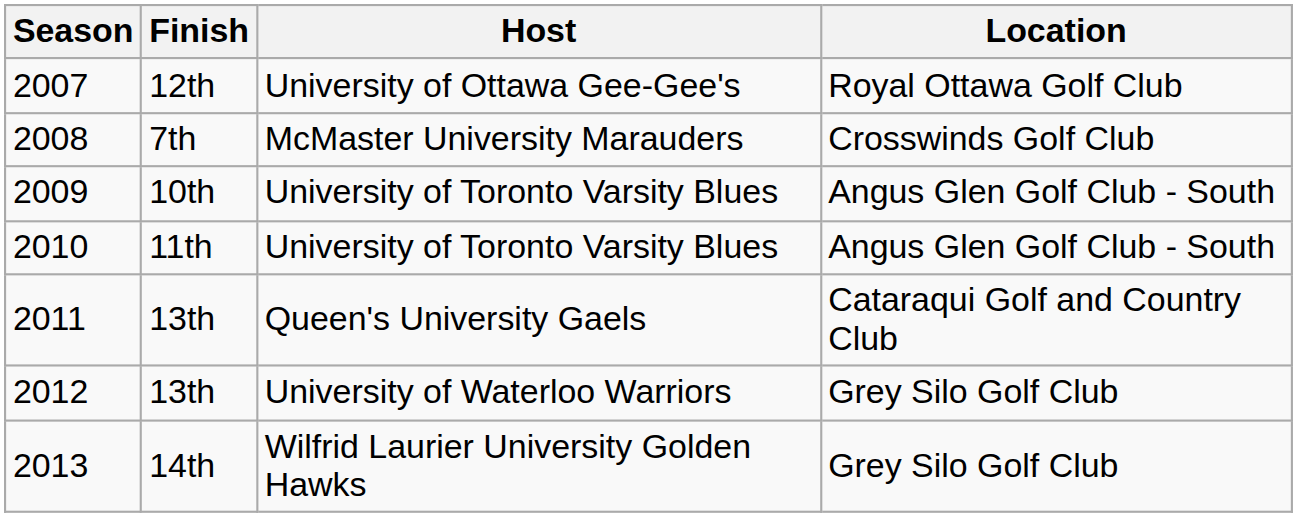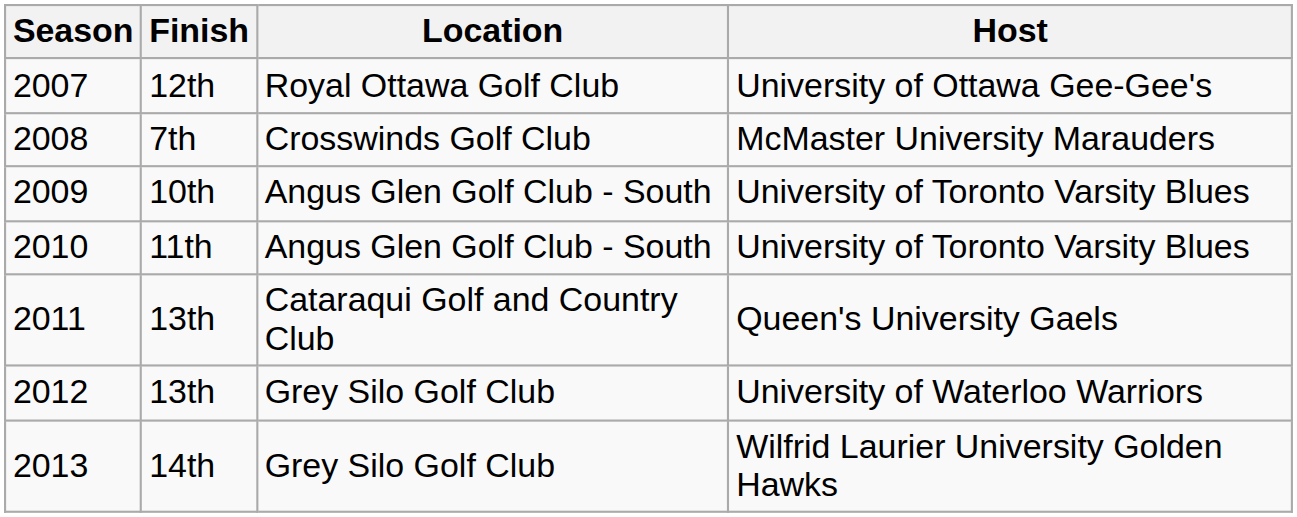columns swapped: Location <-> Host
